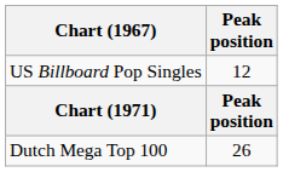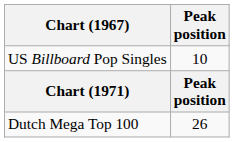US Billboard Pop Singles | Peak position: 12 -> 10
